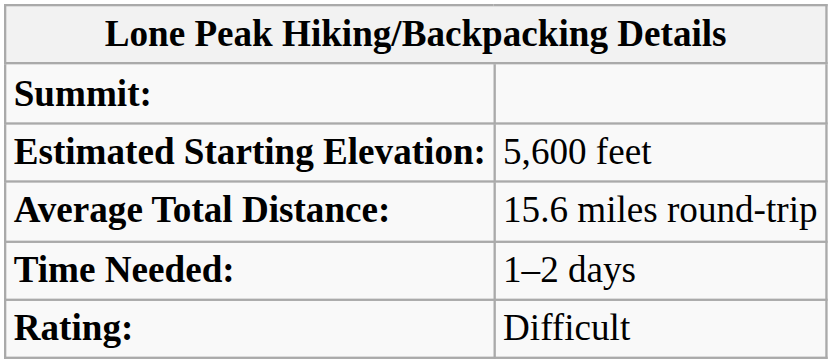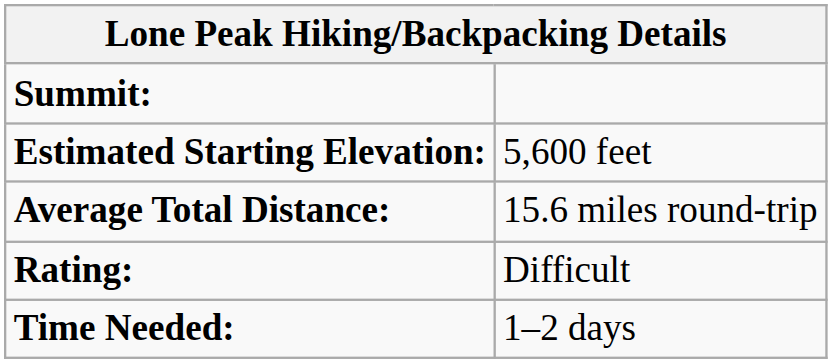rows swapped: Time Needed: <-> Rating:
